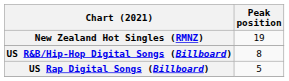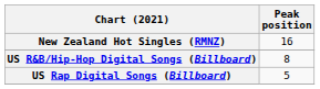New Zealand Hot Singles (RMNZ) | Peak position: 19 -> 16
